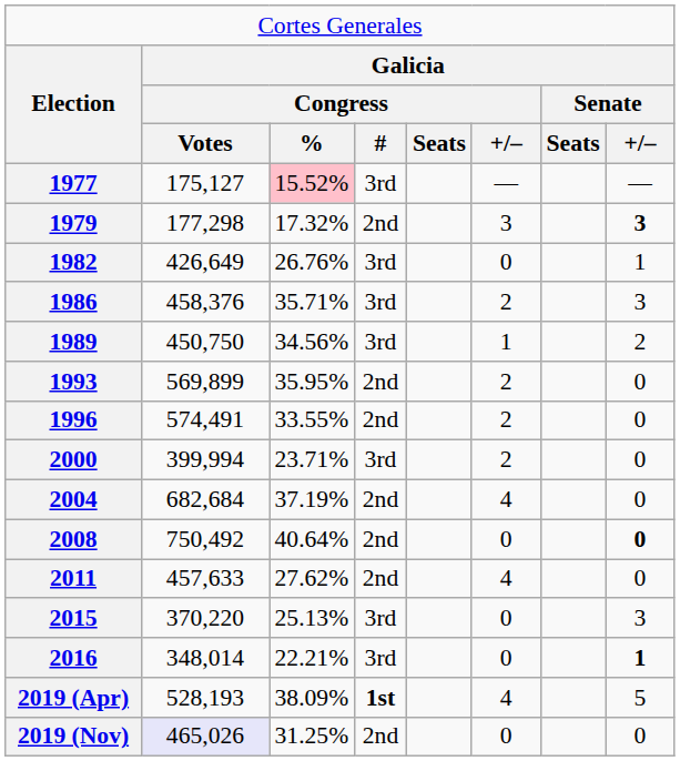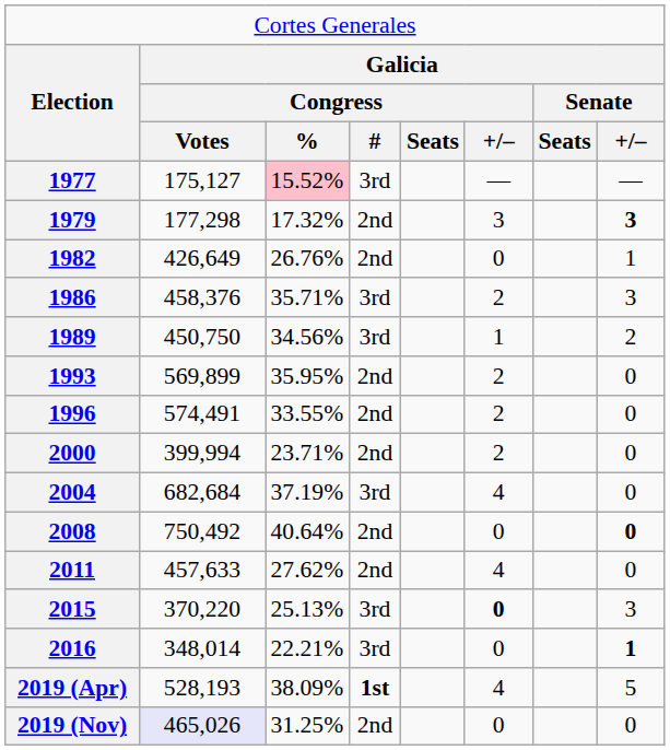1982 | column 4: 3rd -> 2nd
2000 | column 4: 3rd -> 2nd
2004 | column 4: 2nd -> 3rd
2015 | column 6: normal -> bold
